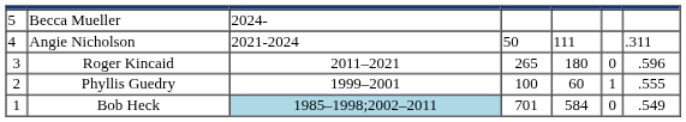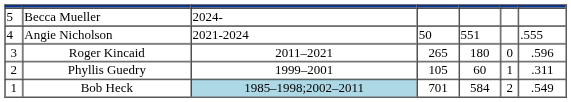Angie Nicholson | column 5: 111 -> 551
Angie Nicholson | column 7: .311 -> .555
Phyllis Guedry | column 4: 100 -> 105
Phyllis Guedry | column 7: .555 -> .311
Bob Heck | column 6: 0 -> 2
